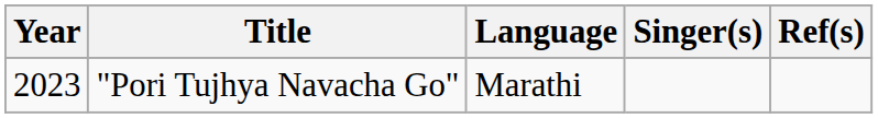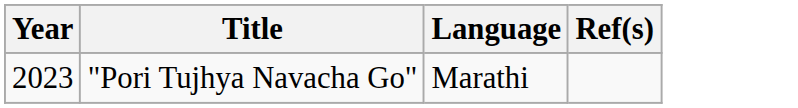- column: Singer(s)
